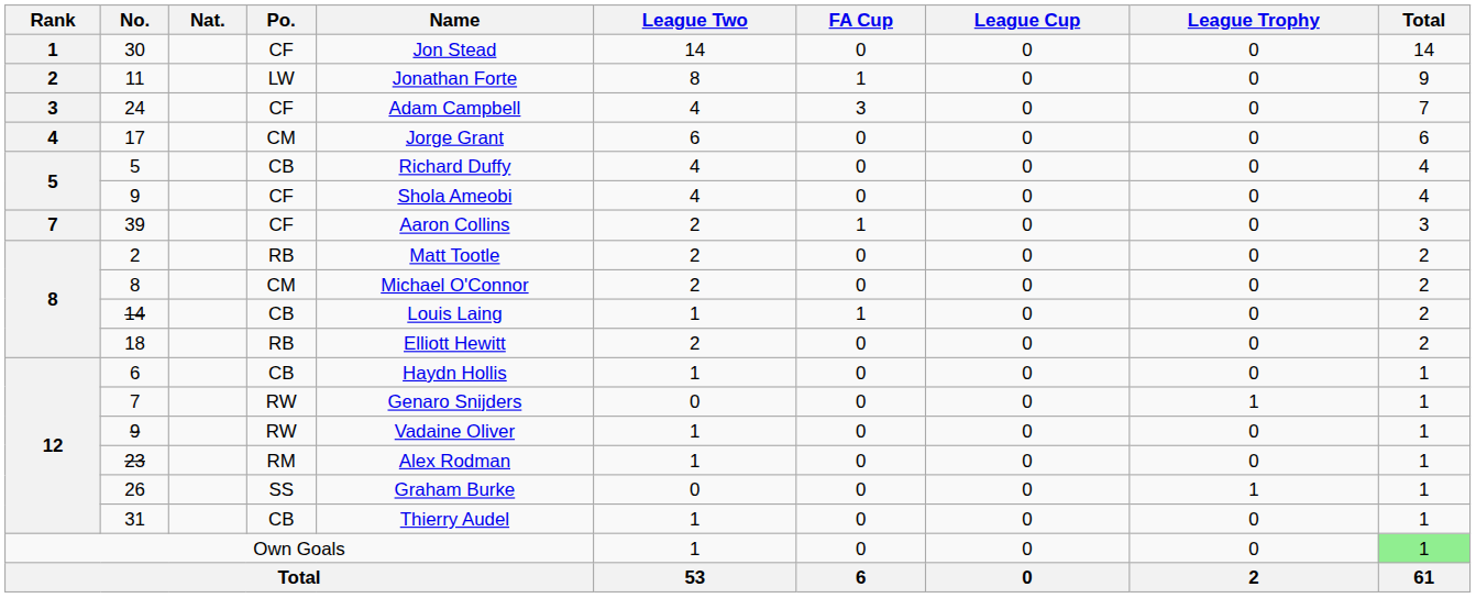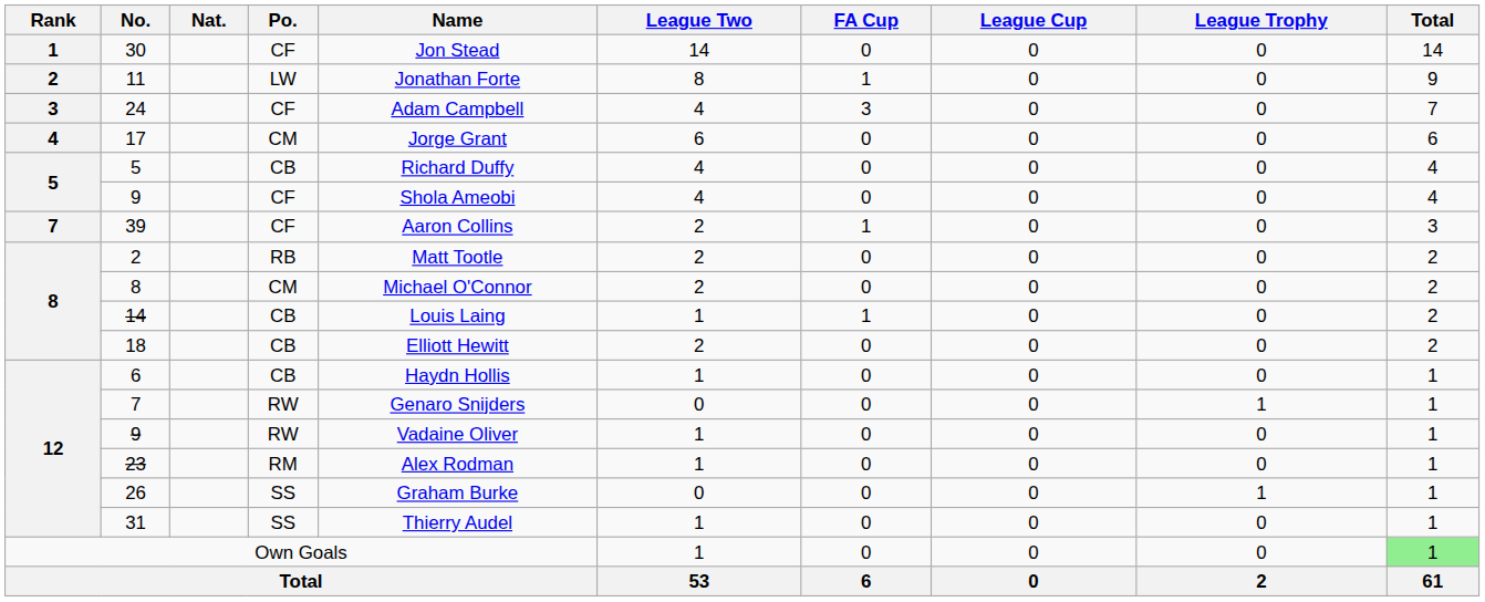18 | Po.: RB -> CB
31 | Po.: CB -> SS
